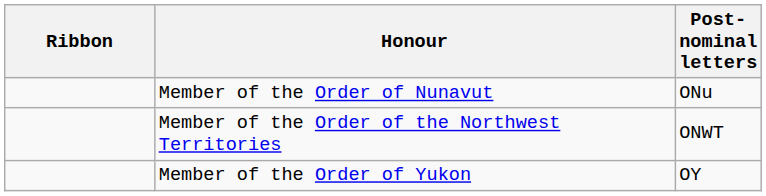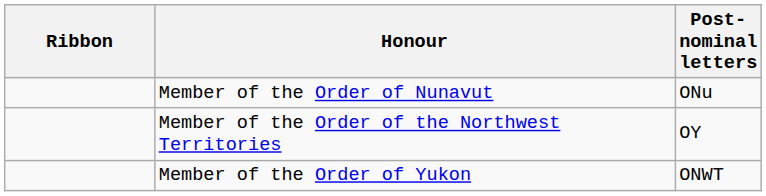Member of the Order of the Northwest Territories | Post-nominal letters: ONWT -> OY
Member of the Order of Yukon | Post-nominal letters: OY -> ONWT
